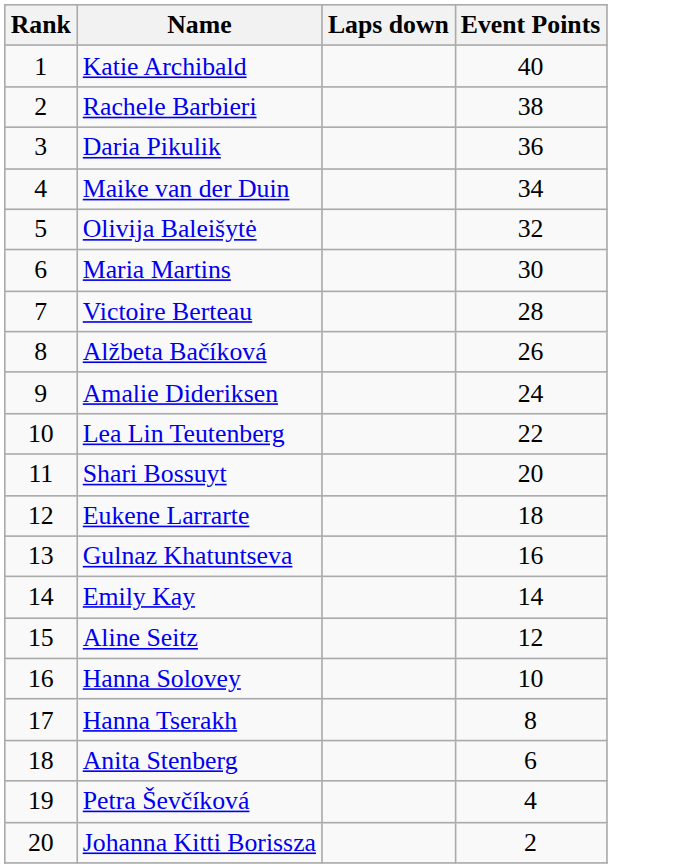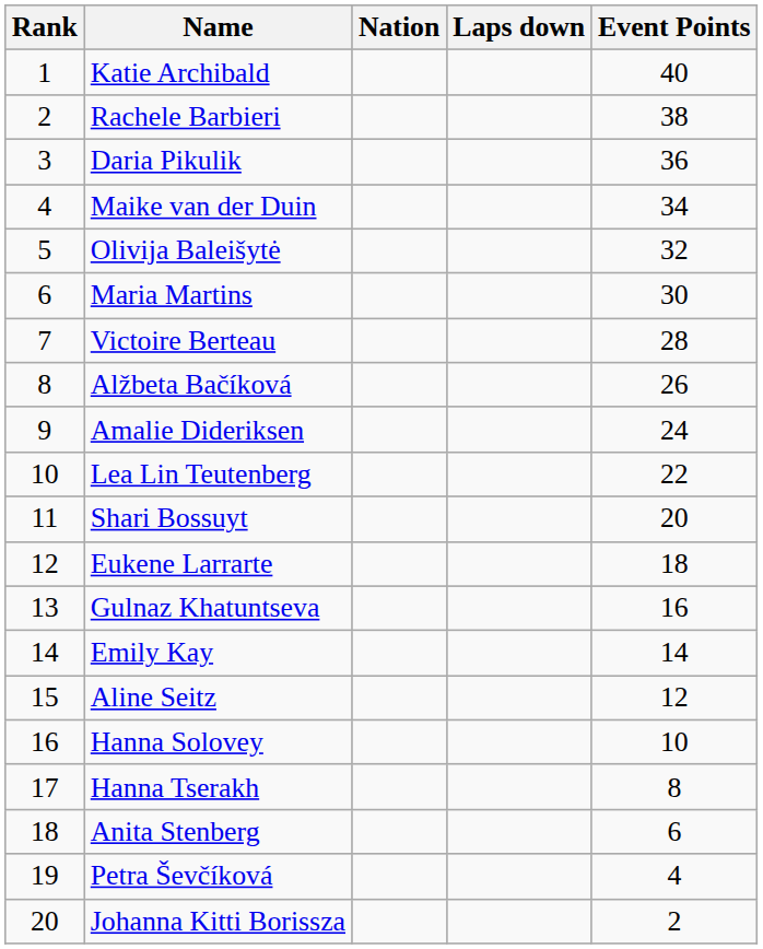+ column: Nation
